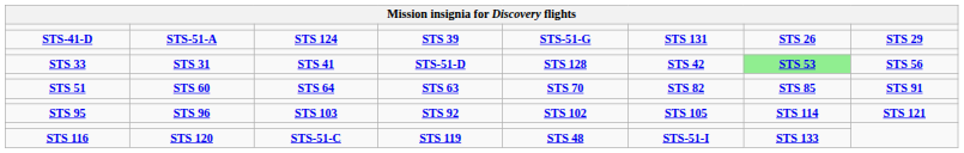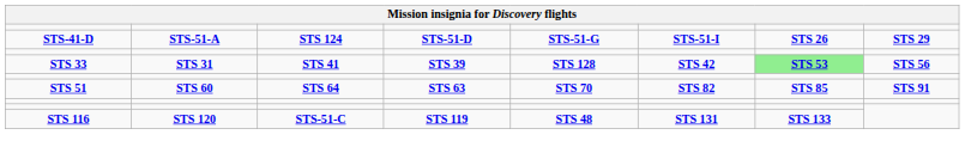STS-41-D | column 4: STS 39 -> STS-51-D
STS-41-D | column 6: STS 131 -> STS-51-I
STS 33 | column 4: STS-51-D -> STS 39
- row: STS 95 | STS 96 | STS 103 | STS 92 | STS 102 | STS 105 | STS 114 | STS 121
STS 116 | column 6: STS-51-I -> STS 131
